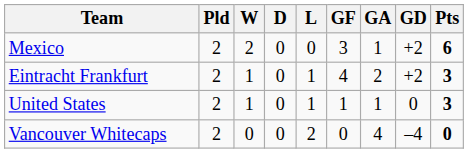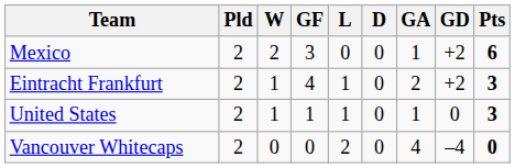columns swapped: D <-> GF
